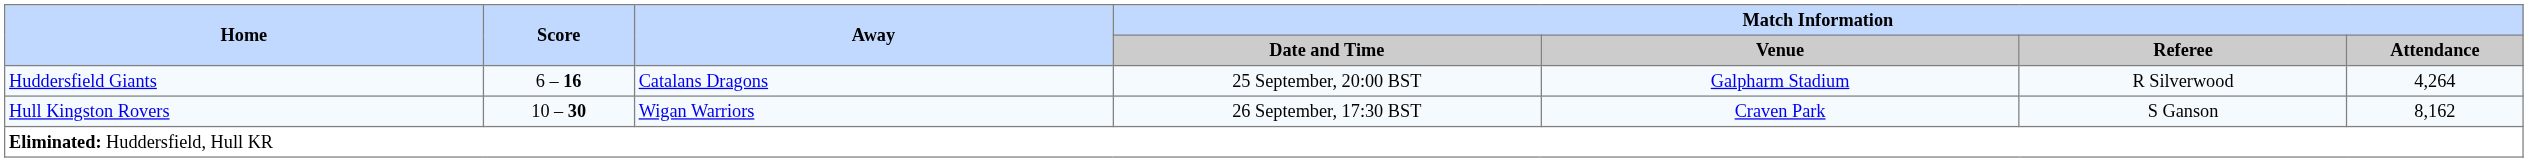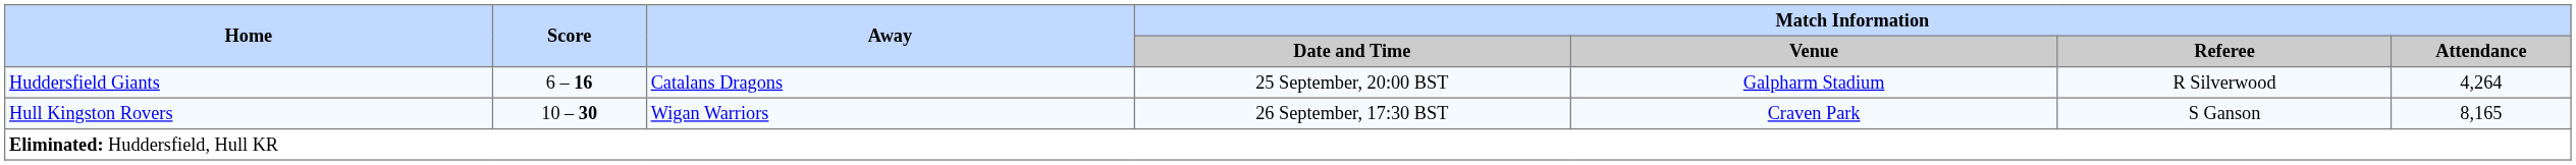Hull Kingston Rovers | Match Information / Attendance: 8,162 -> 8,165
